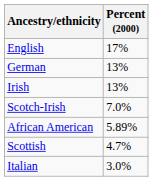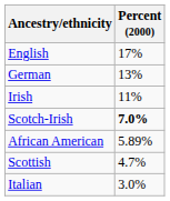Irish | Percent (2000): 13% -> 11%
Scotch-Irish | Percent (2000): normal -> bold
